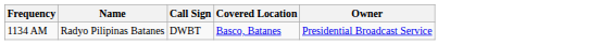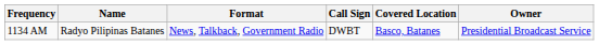+ column: Format | News, Talkback, Government Radio
